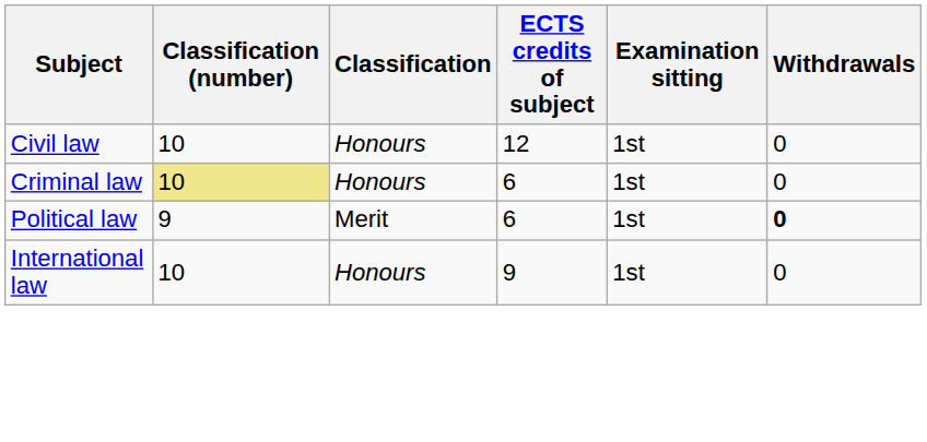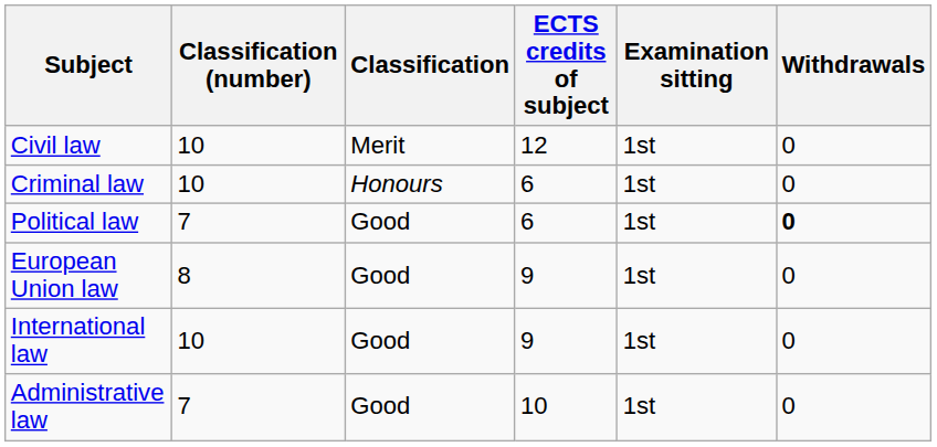Civil law | Classification: Honours -> Merit
Criminal law | Classification (number): khaki background -> no background
Political law | Classification (number): 9 -> 7
Political law | Classification: Merit -> Good
+ row: European Union law | 8 | Good | 9 | 1st | 0
International law | Classification: Honours -> Good
+ row: Administrative law | 7 | Good | 10 | 1st | 0
